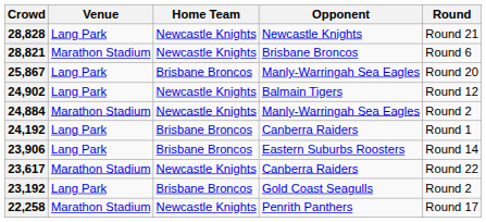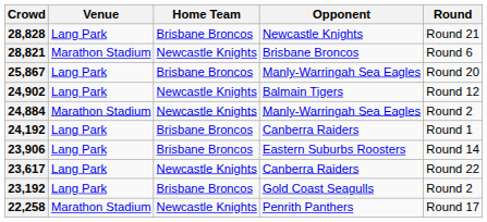28,828 | Home Team: Newcastle Knights -> Brisbane Broncos
23,617 | Venue: Marathon Stadium -> Lang Park
